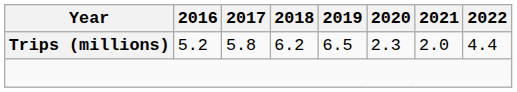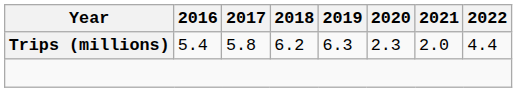Trips (millions) | 2016: 5.2 -> 5.4
Trips (millions) | 2019: 6.5 -> 6.3
